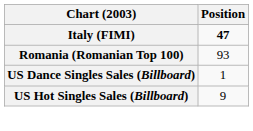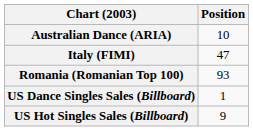+ row: Australian Dance (ARIA) | 10
Italy (FIMI) | Position: bold -> normal
